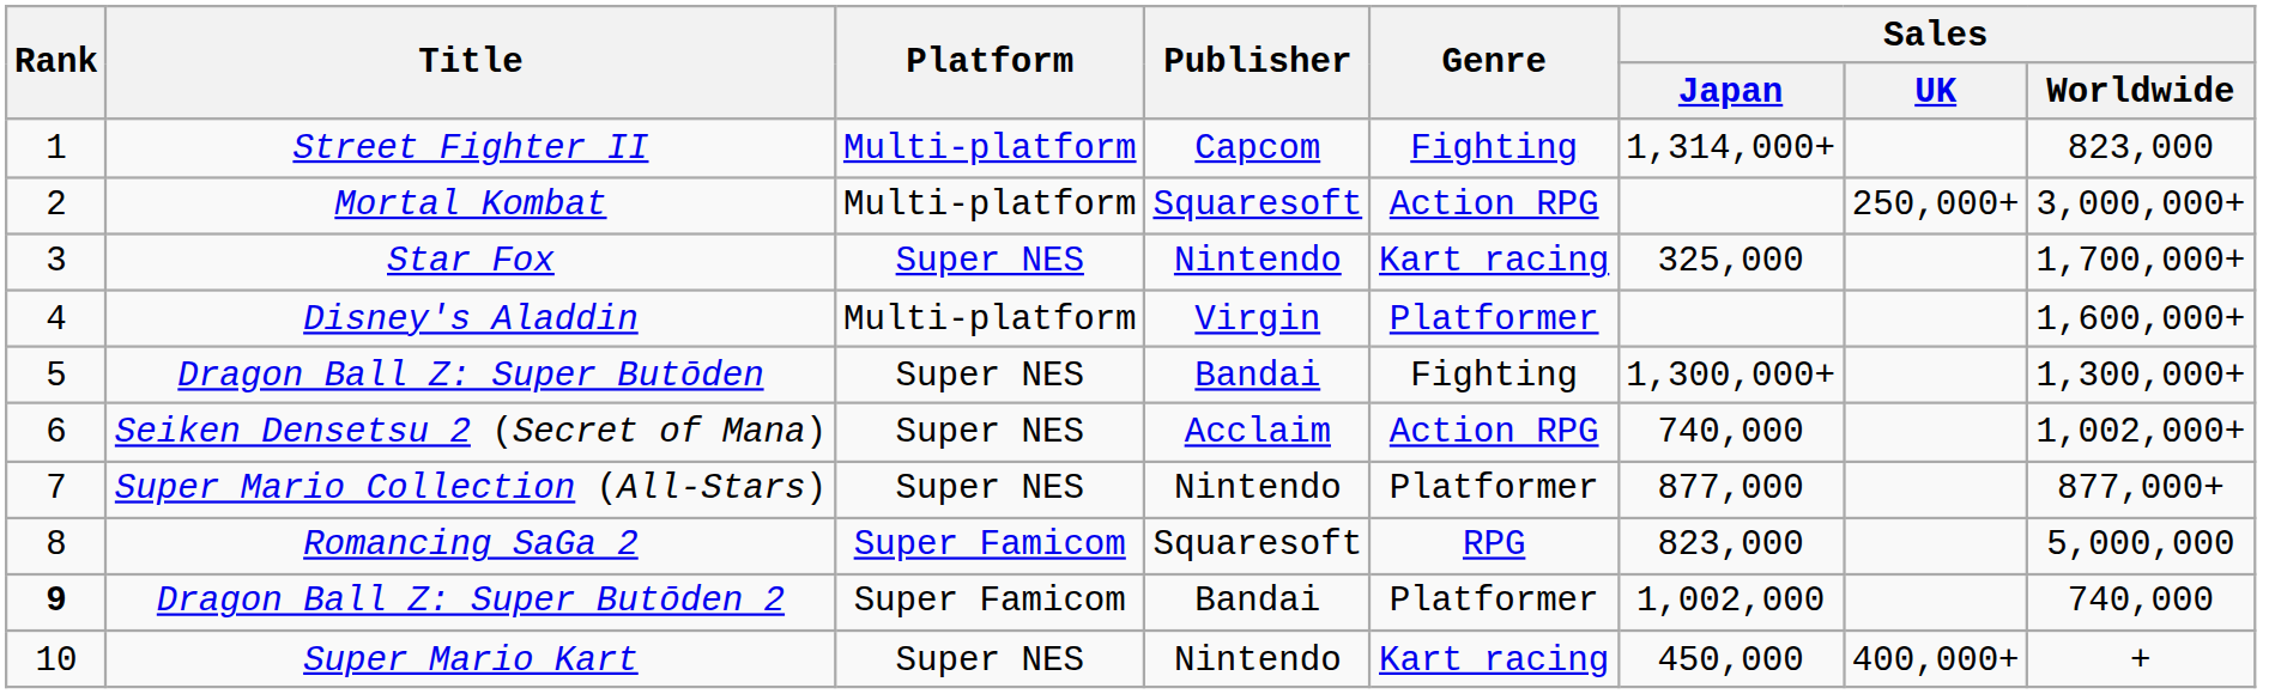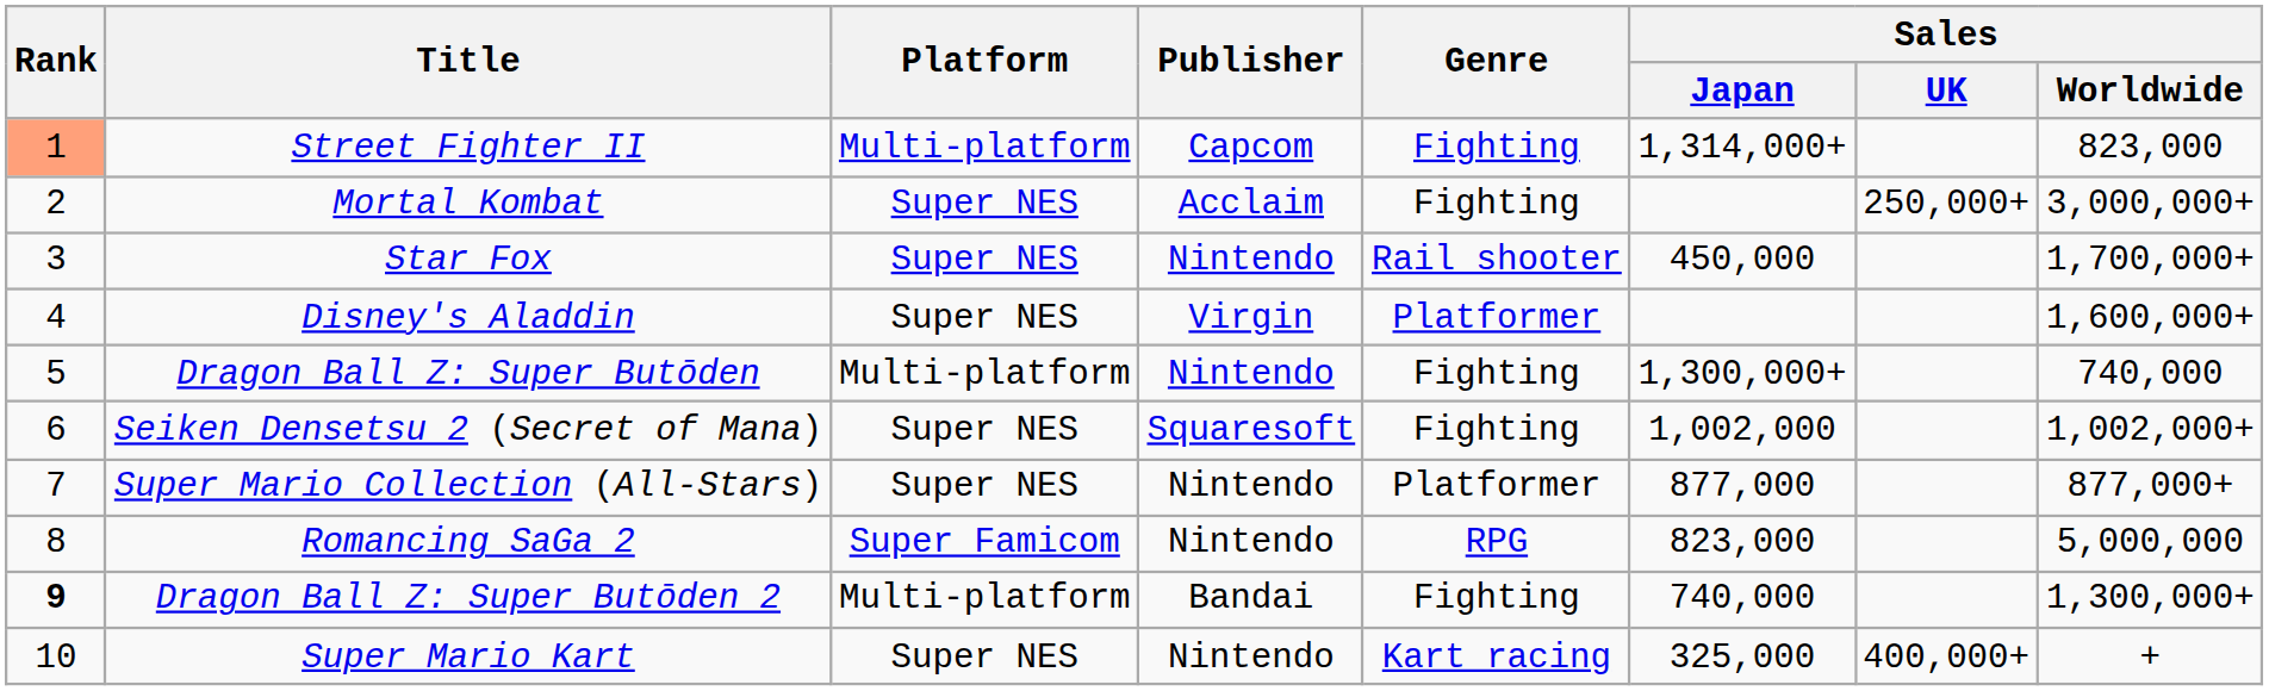Street Fighter II | Rank: no background -> lightsalmon background
Mortal Kombat | Platform: Multi-platform -> Super NES
Mortal Kombat | Publisher: Squaresoft -> Acclaim
Mortal Kombat | Genre: Action RPG -> Fighting
Star Fox | Genre: Kart racing -> Rail shooter
Star Fox | Sales / Japan: 325,000 -> 450,000
Disney's Aladdin | Platform: Multi-platform -> Super NES
Dragon Ball Z: Super Butōden | Platform: Super NES -> Multi-platform
Dragon Ball Z: Super Butōden | Publisher: Bandai -> Nintendo
Dragon Ball Z: Super Butōden | Sales / Worldwide: 1,300,000+ -> 740,000
Seiken Densetsu 2 (Secret of Mana) | Publisher: Acclaim -> Squaresoft
Seiken Densetsu 2 (Secret of Mana) | Genre: Action RPG -> Fighting
Seiken Densetsu 2 (Secret of Mana) | Sales / Japan: 740,000 -> 1,002,000
Romancing SaGa 2 | Publisher: Squaresoft -> Nintendo
Dragon Ball Z: Super Butōden 2 | Platform: Super Famicom -> Multi-platform
Dragon Ball Z: Super Butōden 2 | Genre: Platformer -> Fighting
Dragon Ball Z: Super Butōden 2 | Sales / Japan: 1,002,000 -> 740,000
Dragon Ball Z: Super Butōden 2 | Sales / Worldwide: 740,000 -> 1,300,000+
Super Mario Kart | Sales / Japan: 450,000 -> 325,000
